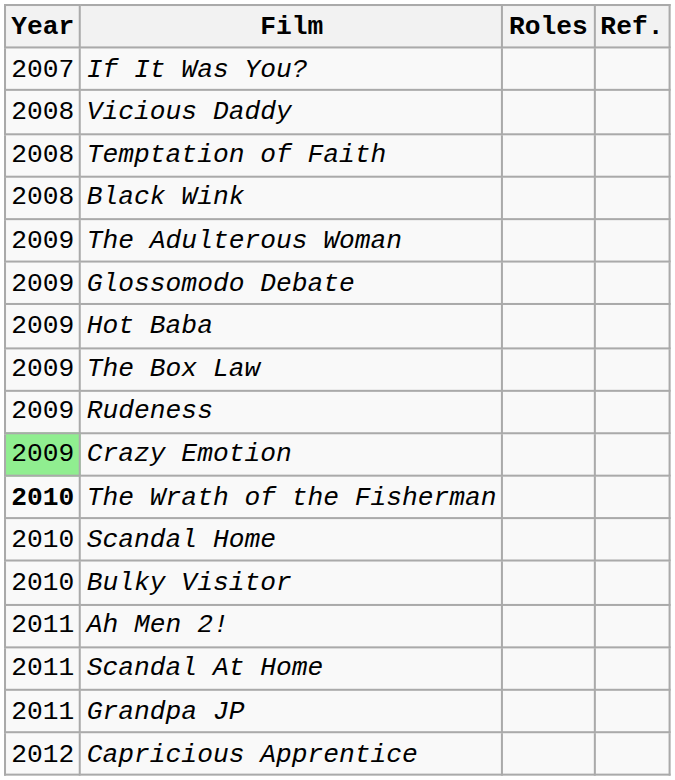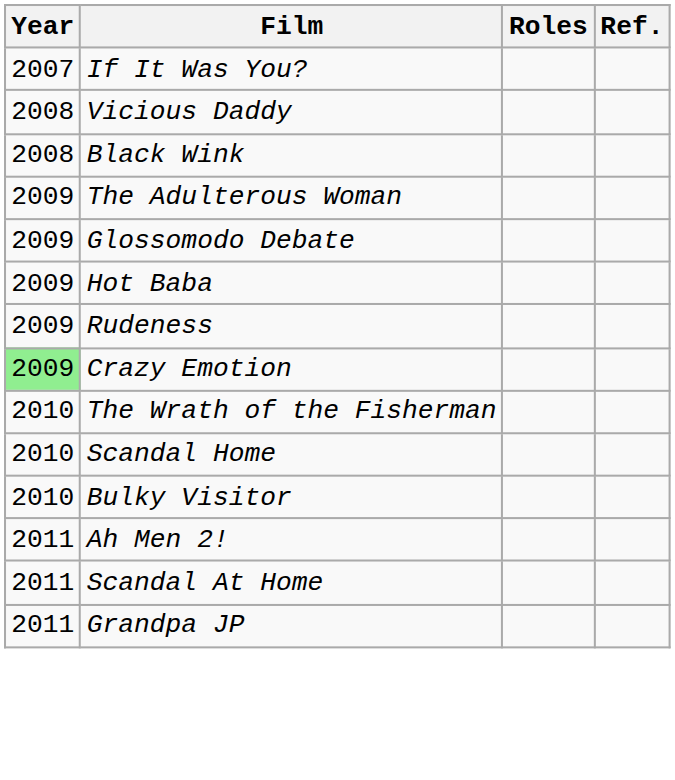- row: 2008 | Temptation of Faith
- row: 2009 | The Box Law
The Wrath of the Fisherman | Year: bold -> normal
- row: 2012 | Capricious Apprentice
